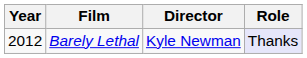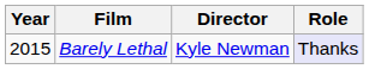Barely Lethal | Year: 2012 -> 2015
